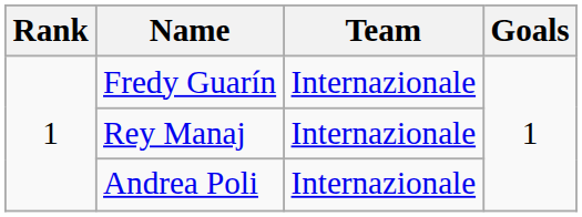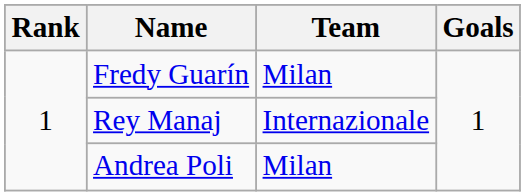Fredy Guarín | Team: Internazionale -> Milan
Andrea Poli | Team: Internazionale -> Milan
